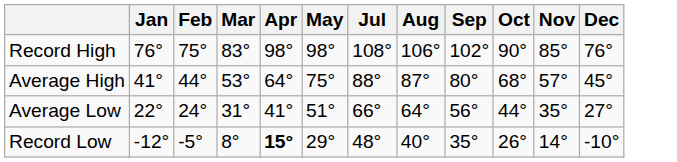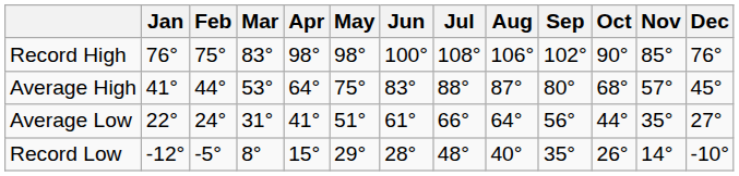+ column: Jun | 100° | 83° | 61° | 28°
Record Low | Apr: bold -> normal
